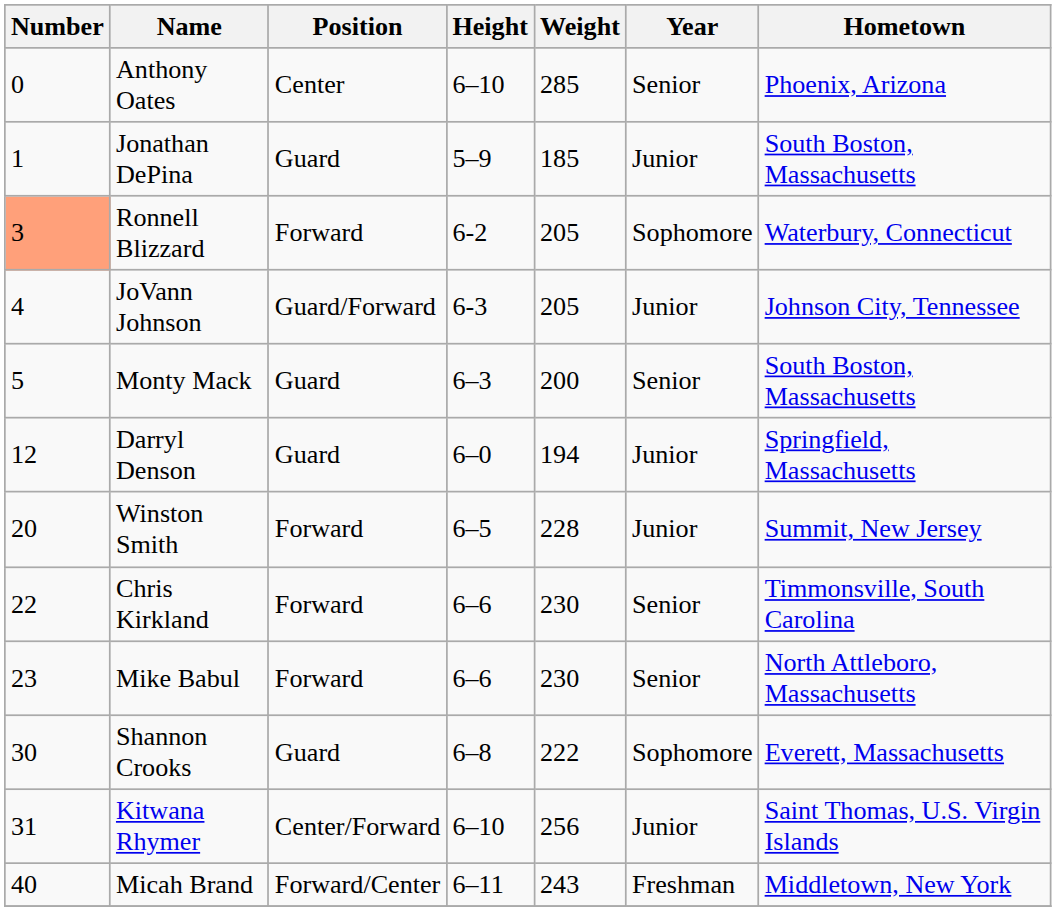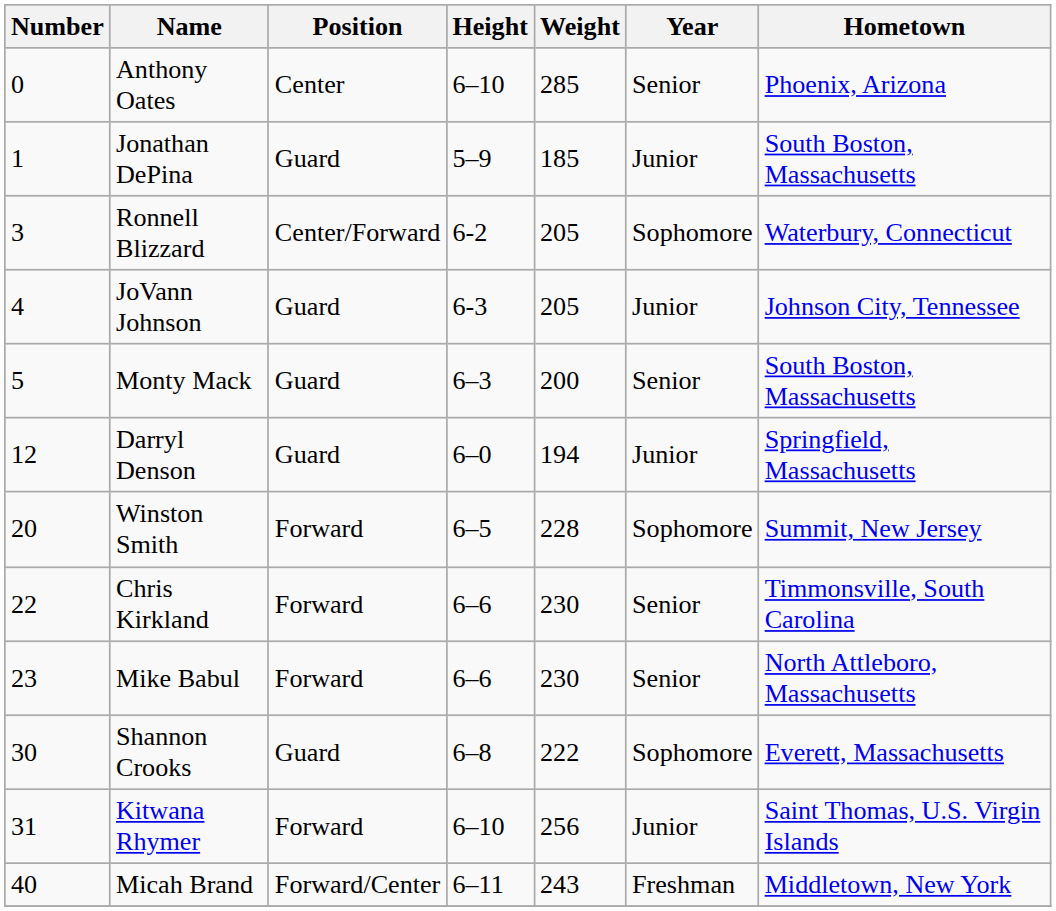Ronnell Blizzard | Number: lightsalmon background -> no background
Ronnell Blizzard | Position: Forward -> Center/Forward
JoVann Johnson | Position: Guard/Forward -> Guard
Winston Smith | Year: Junior -> Sophomore
Kitwana Rhymer | Position: Center/Forward -> Forward
